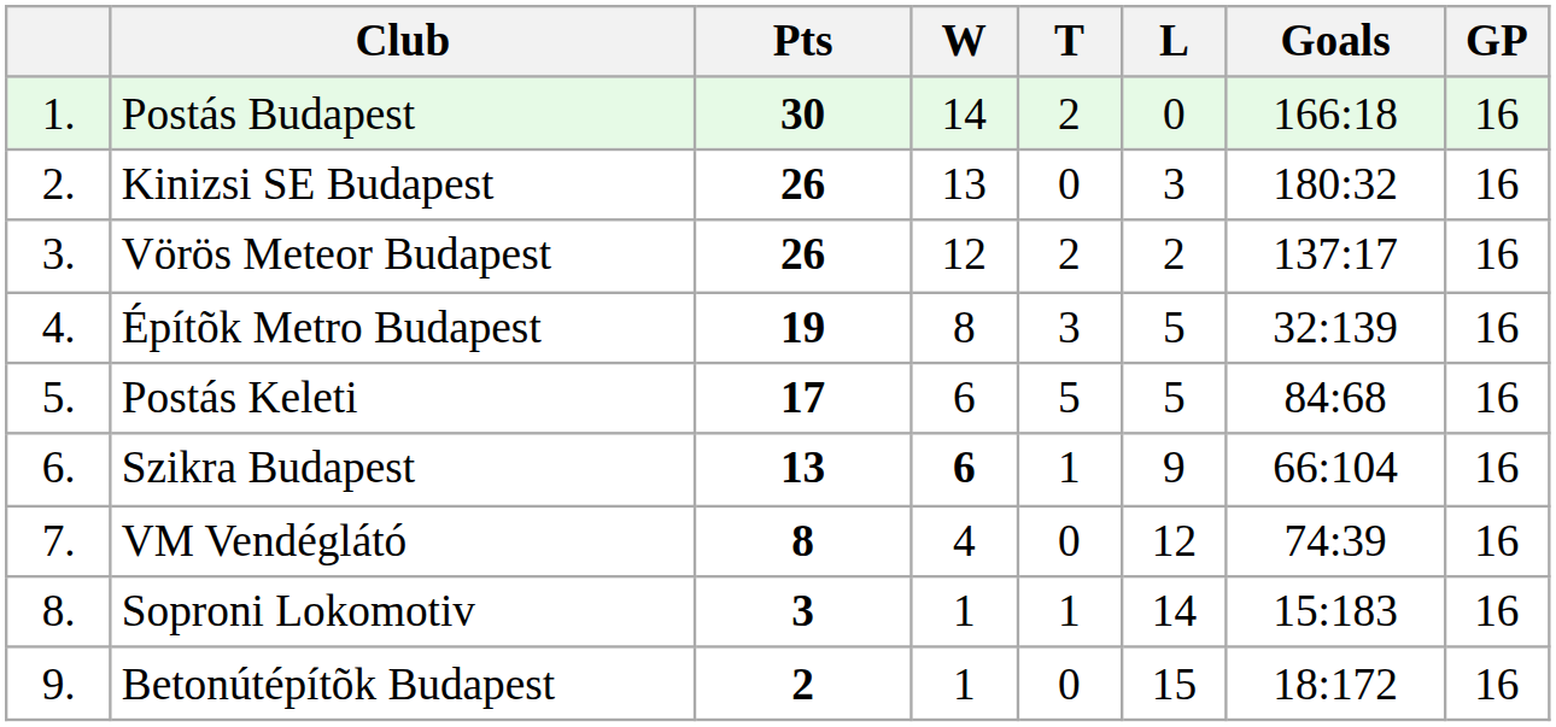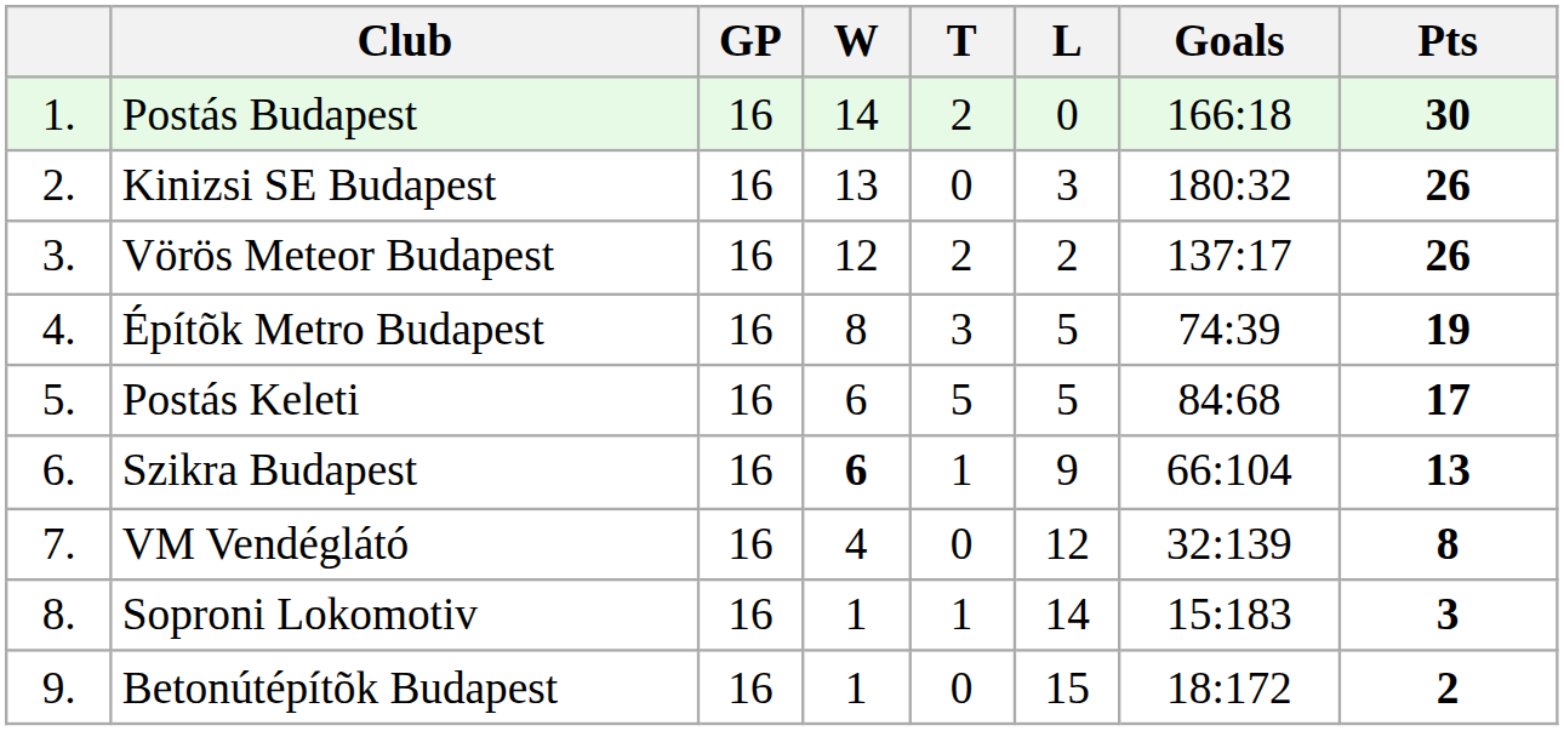columns swapped: GP <-> Pts
Építõk Metro Budapest | Goals: 32:139 -> 74:39
VM Vendéglátó | Goals: 74:39 -> 32:139
